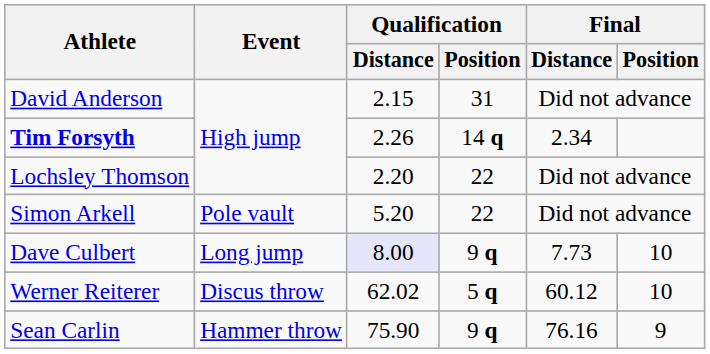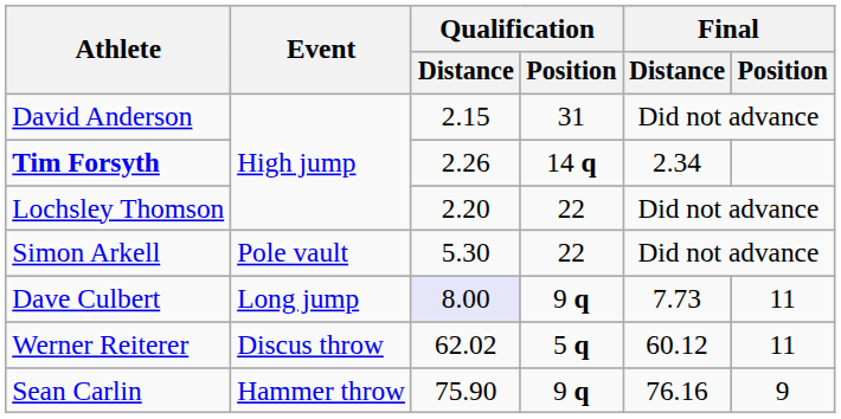Simon Arkell | Qualification / Distance: 5.20 -> 5.30
Dave Culbert | Final / Position: 10 -> 11
Werner Reiterer | Final / Position: 10 -> 11
